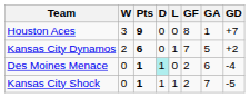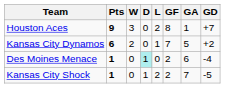columns swapped: Pts <-> W
Houston Aces | L: 0 -> 2
Kansas City Shock | L: 1 -> 2
